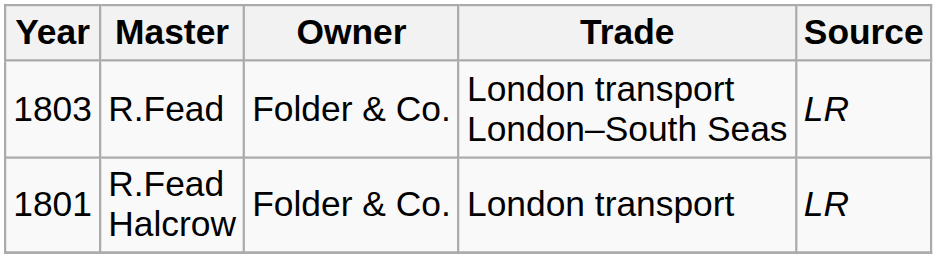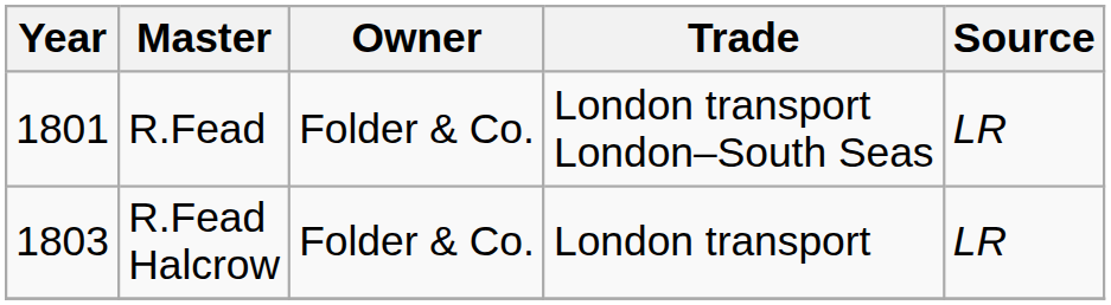R.Fead | Year: 1803 -> 1801
R.Fead Halcrow | Year: 1801 -> 1803
